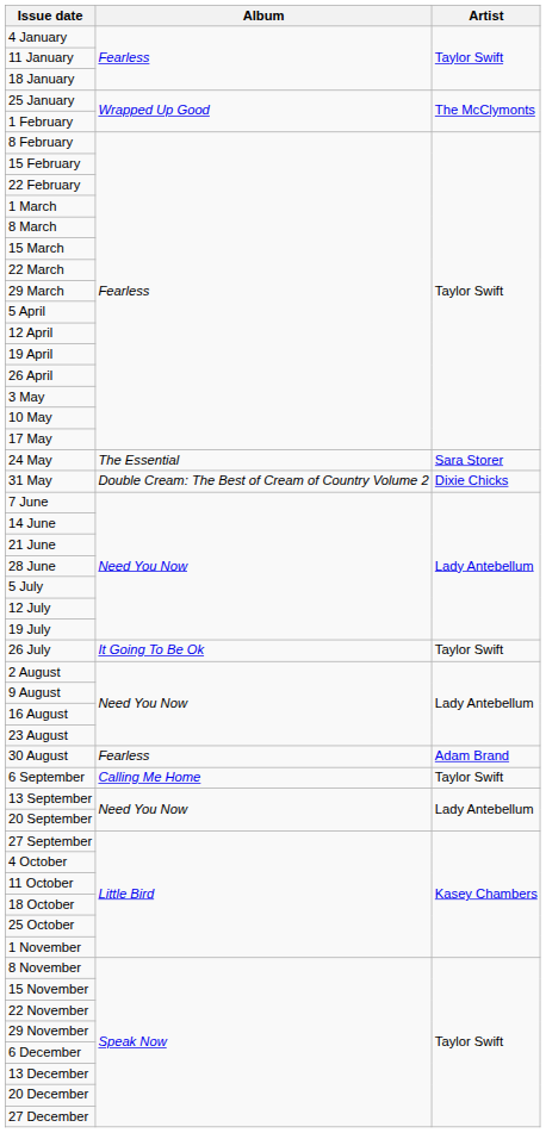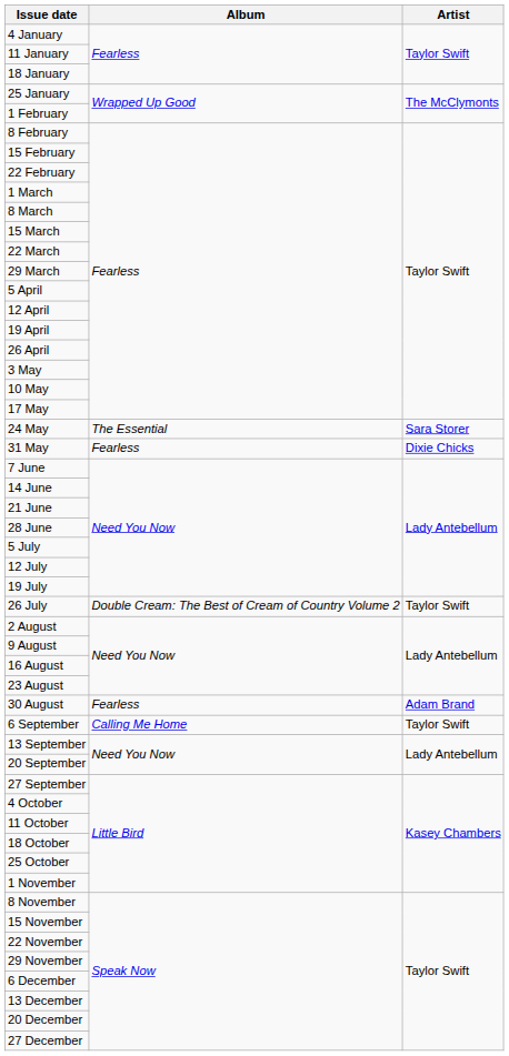31 May | Album: Double Cream: The Best of Cream of Country Volume 2 -> Fearless
26 July | Album: It Going To Be Ok -> Double Cream: The Best of Cream of Country Volume 2
